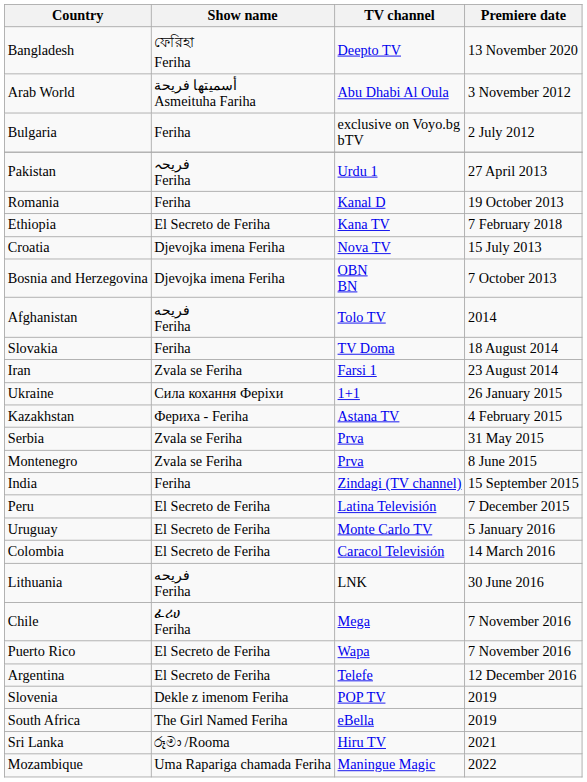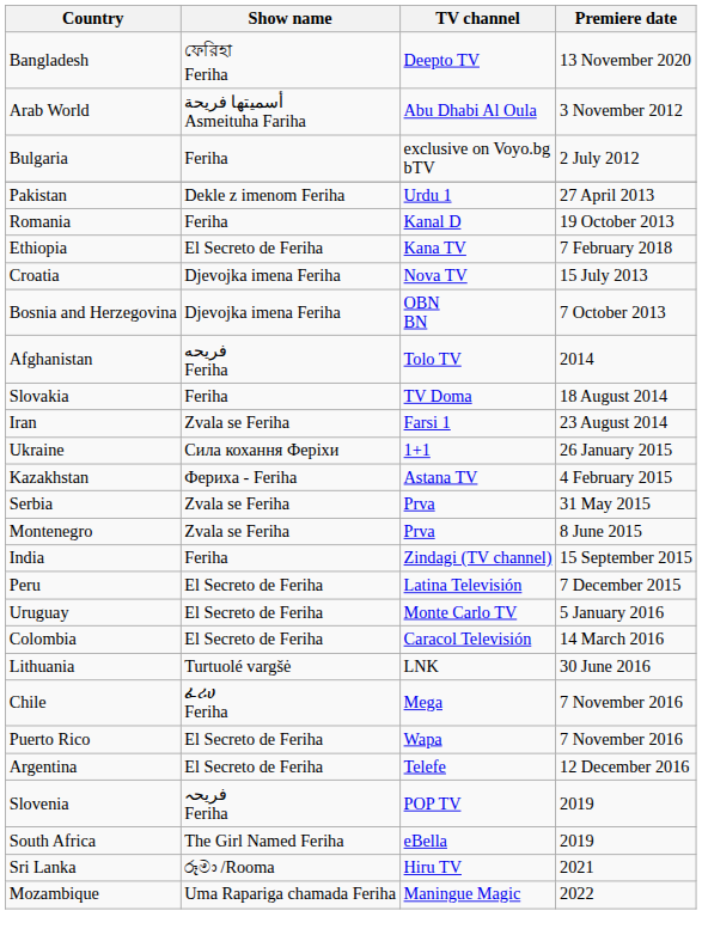Pakistan | Show name: فریحہ Feriha -> Dekle z imenom Feriha
Lithuania | Show name: فريحه Feriha -> Turtuolé vargšė
Slovenia | Show name: Dekle z imenom Feriha -> فریحہ Feriha
